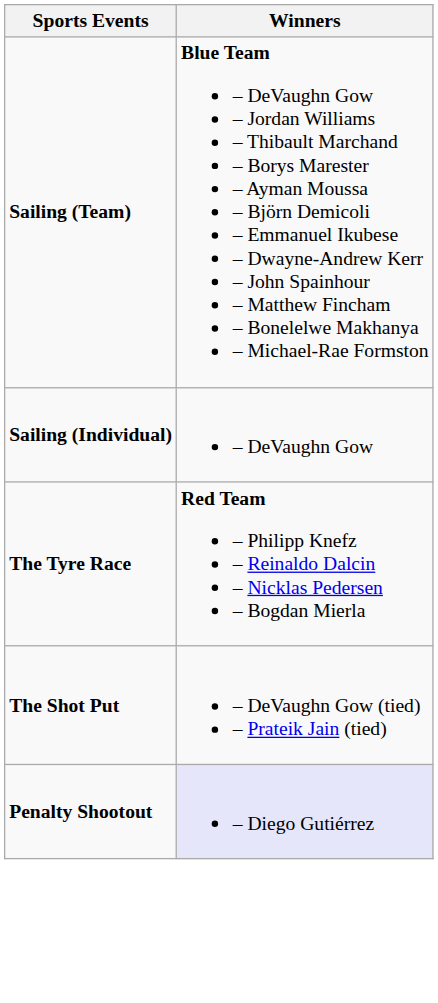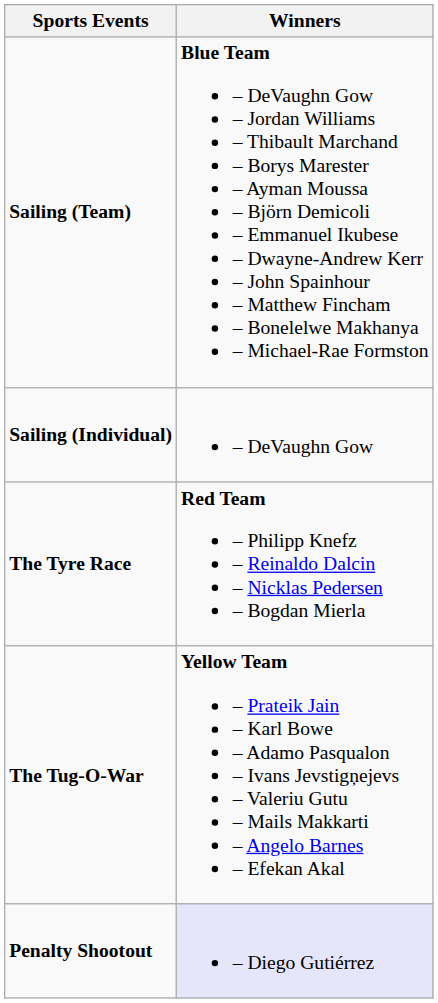- row: The Shot Put | – DeVaughn Gow (tied) – Prateik Jain (tied)
+ row: The Tug-O-War | Yellow Team – Prateik Jain – Karl Bowe – Adamo Pasqualon – Ivans Jevstigņejevs – Valeriu Gutu – Mails Makkarti – Angelo Barnes – Efekan Akal
